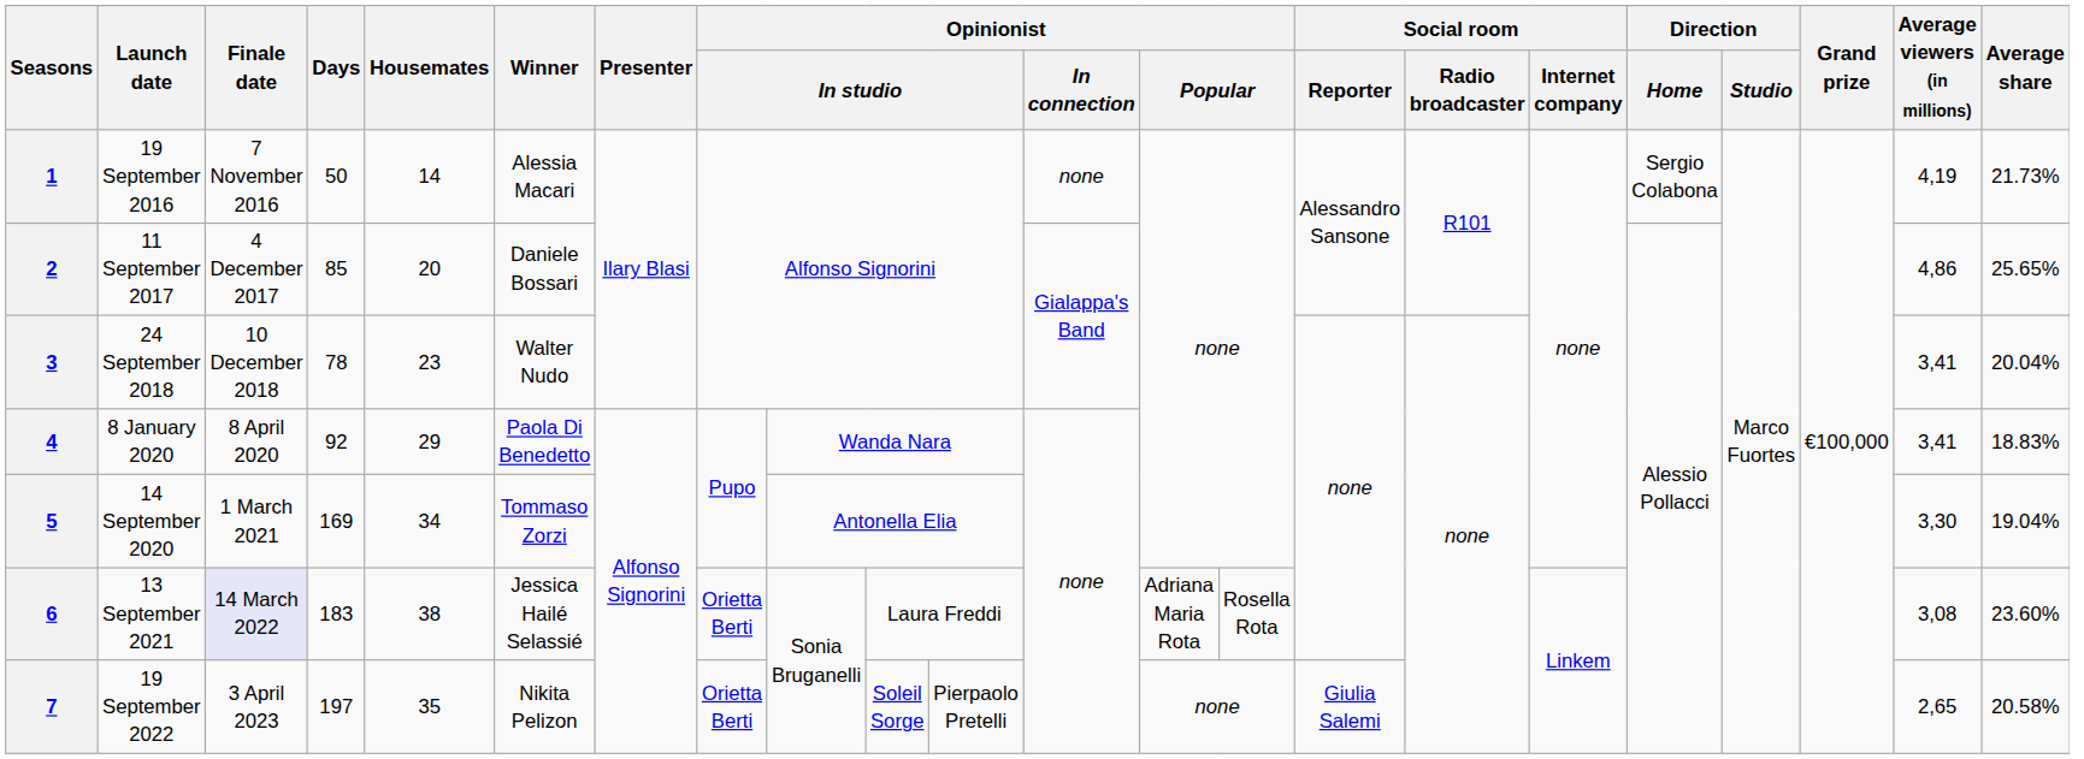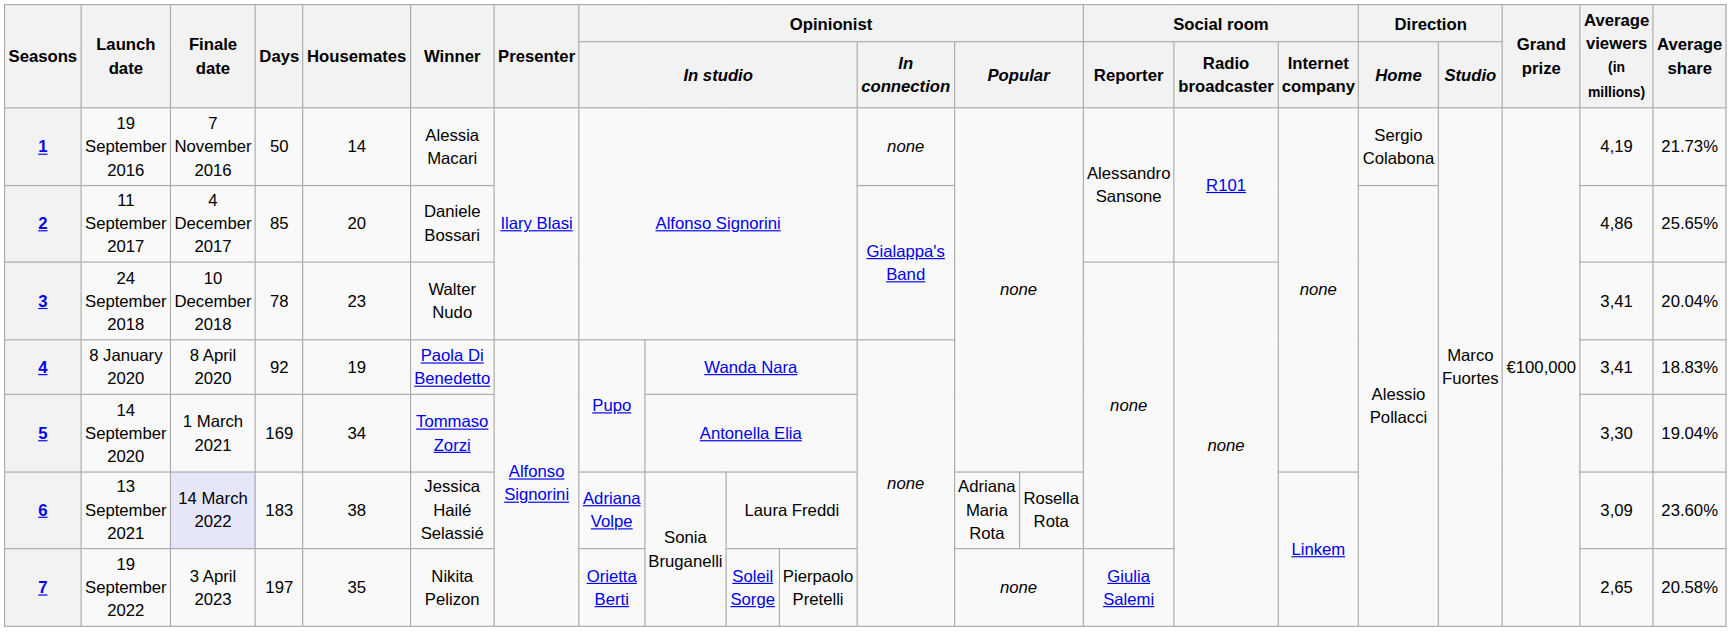4 | Housemates: 29 -> 19
6 | column 8: Orietta Berti -> Adriana Volpe
6 | Average viewers (in millions): 3,08 -> 3,09
